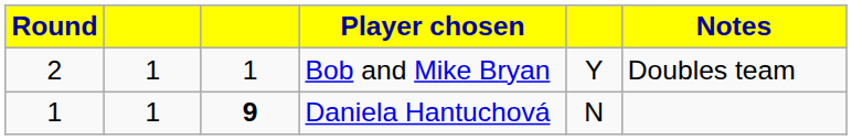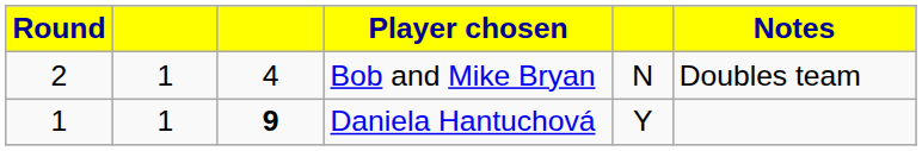Bob and Mike Bryan | column 3: 1 -> 4
Bob and Mike Bryan | column 5: Y -> N
Daniela Hantuchová | column 5: N -> Y
